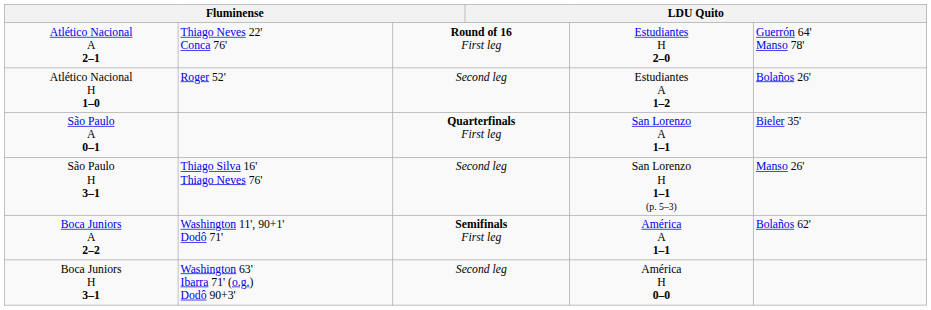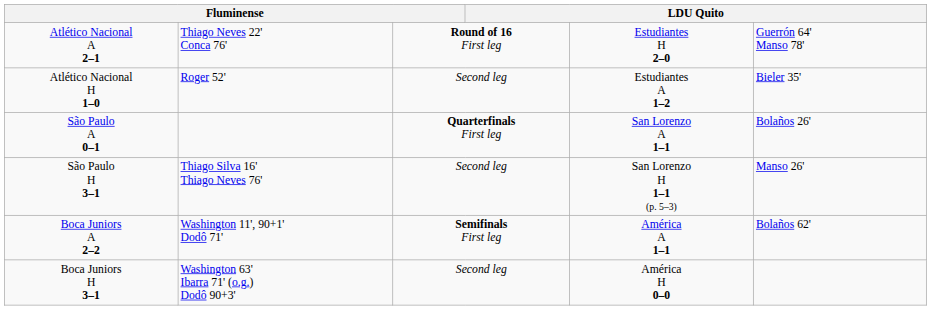Atlético Nacional H 1–0 | column 6: Bolaños 26' -> Bieler 35'
São Paulo A 0–1 | column 6: Bieler 35' -> Bolaños 26'
